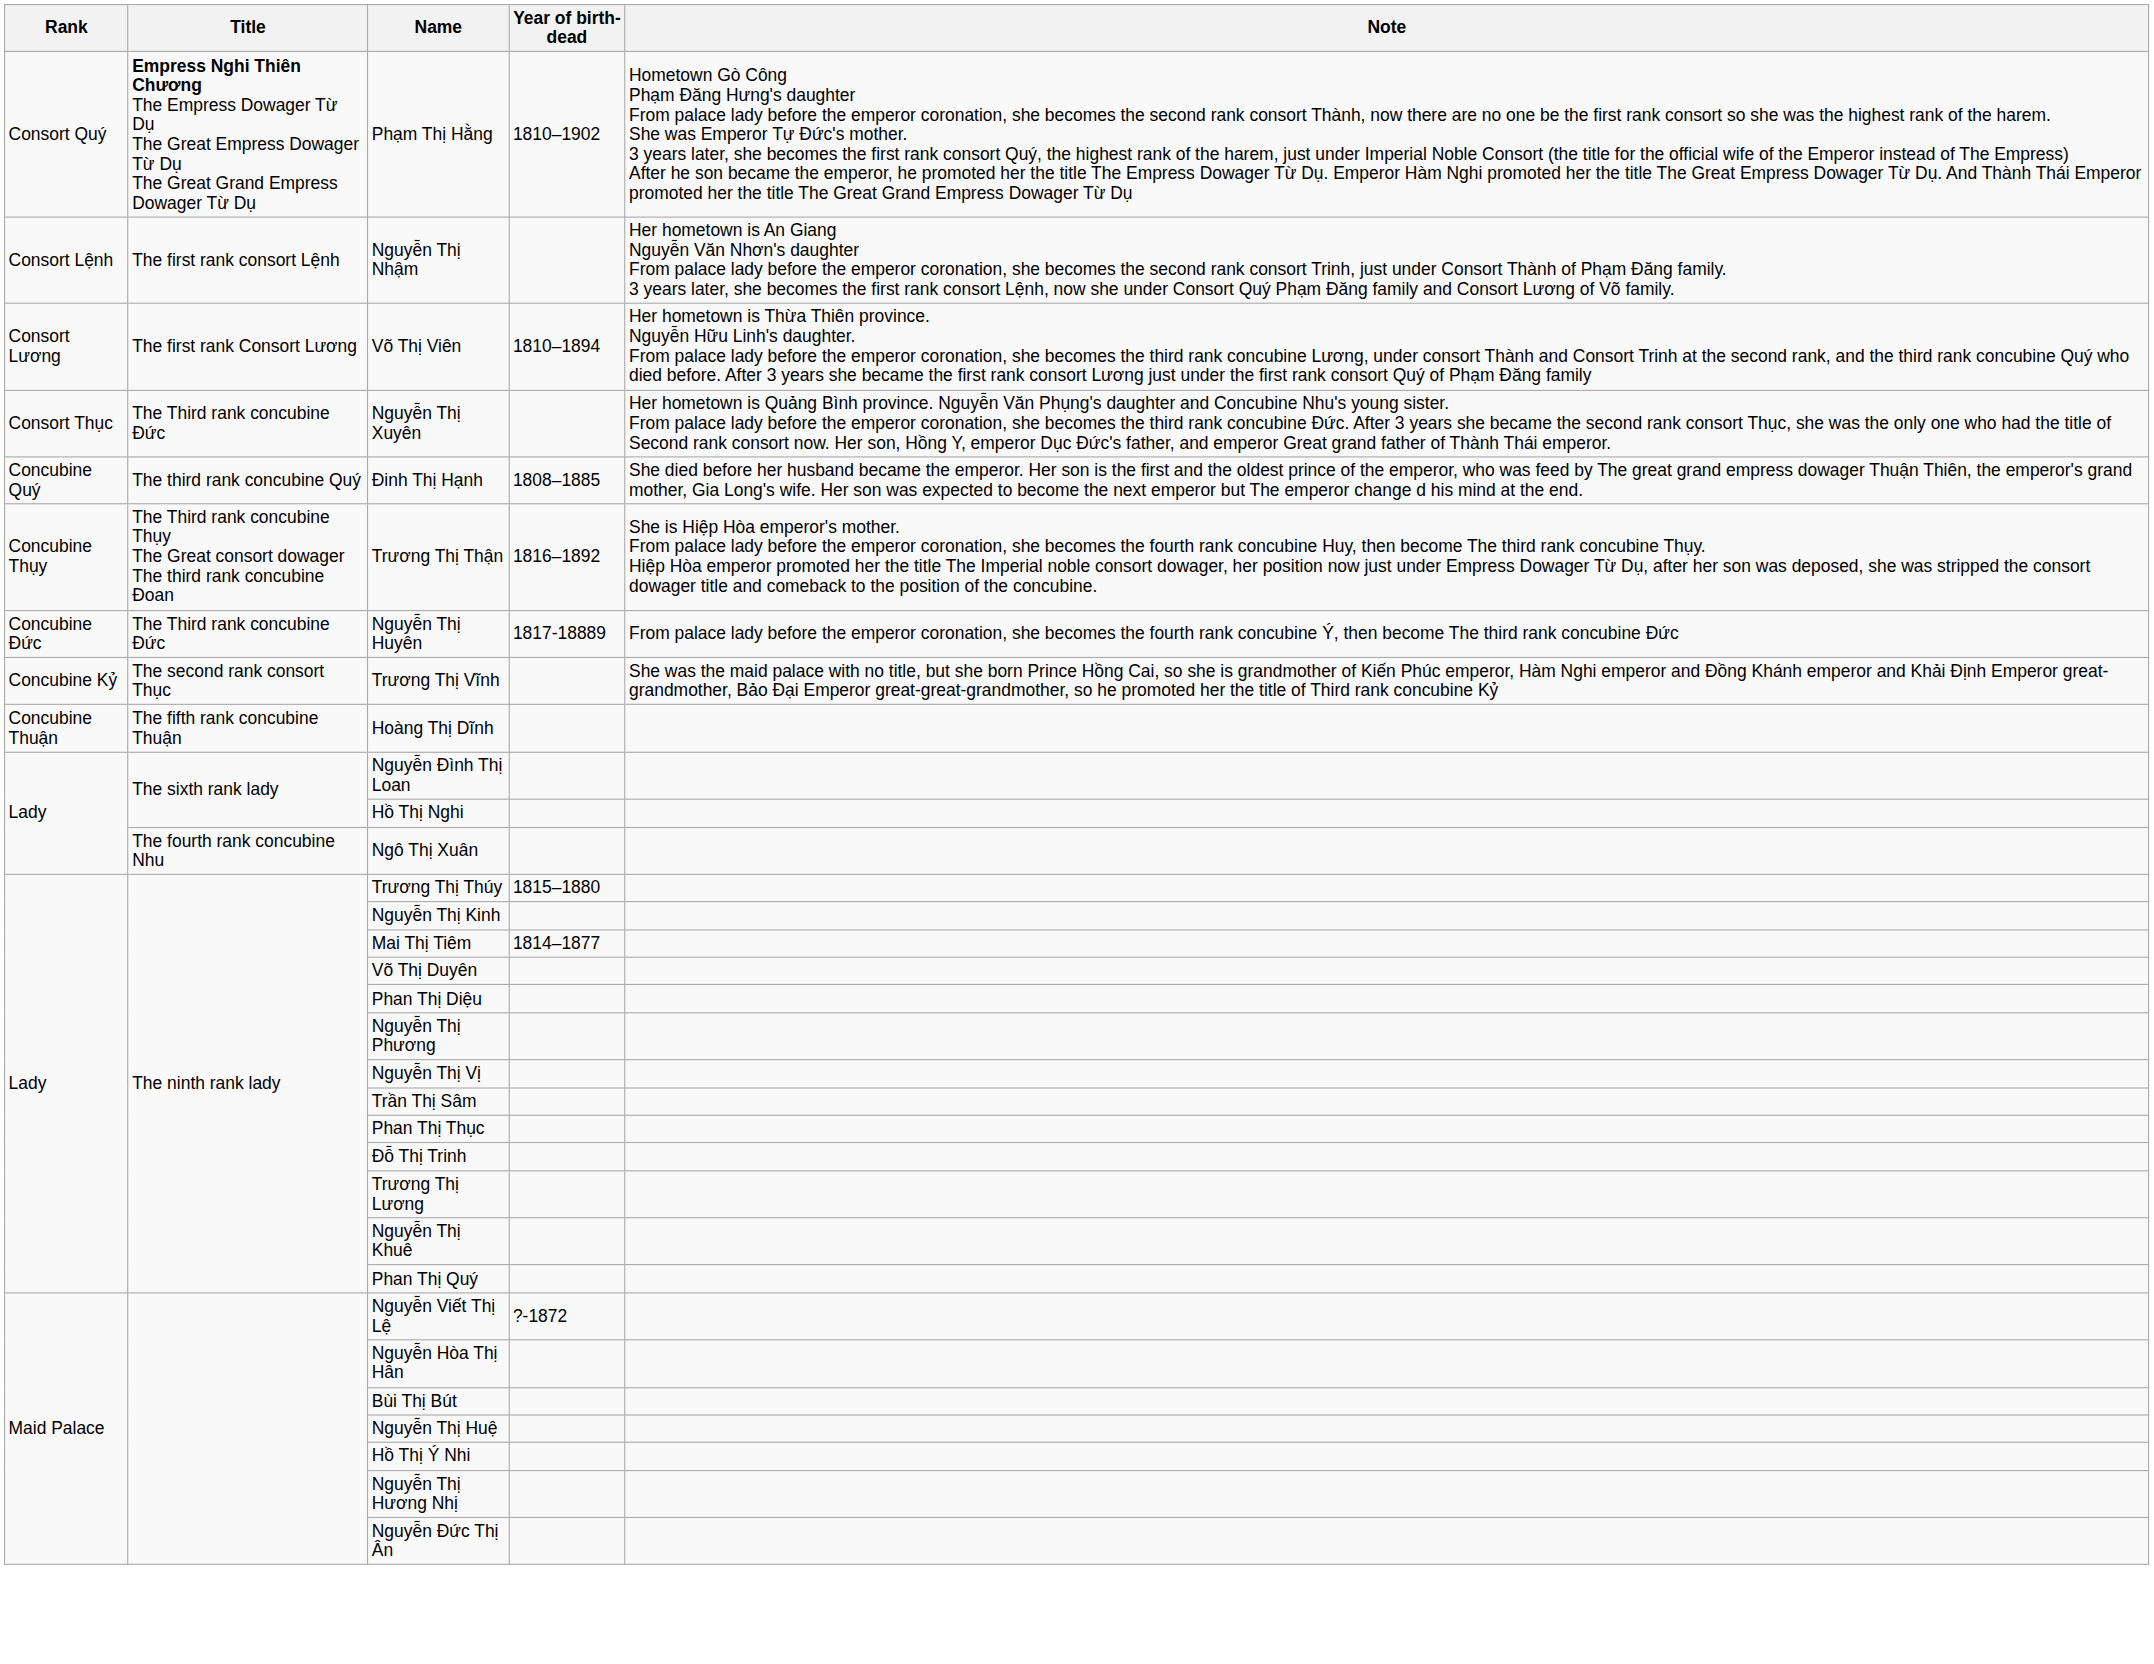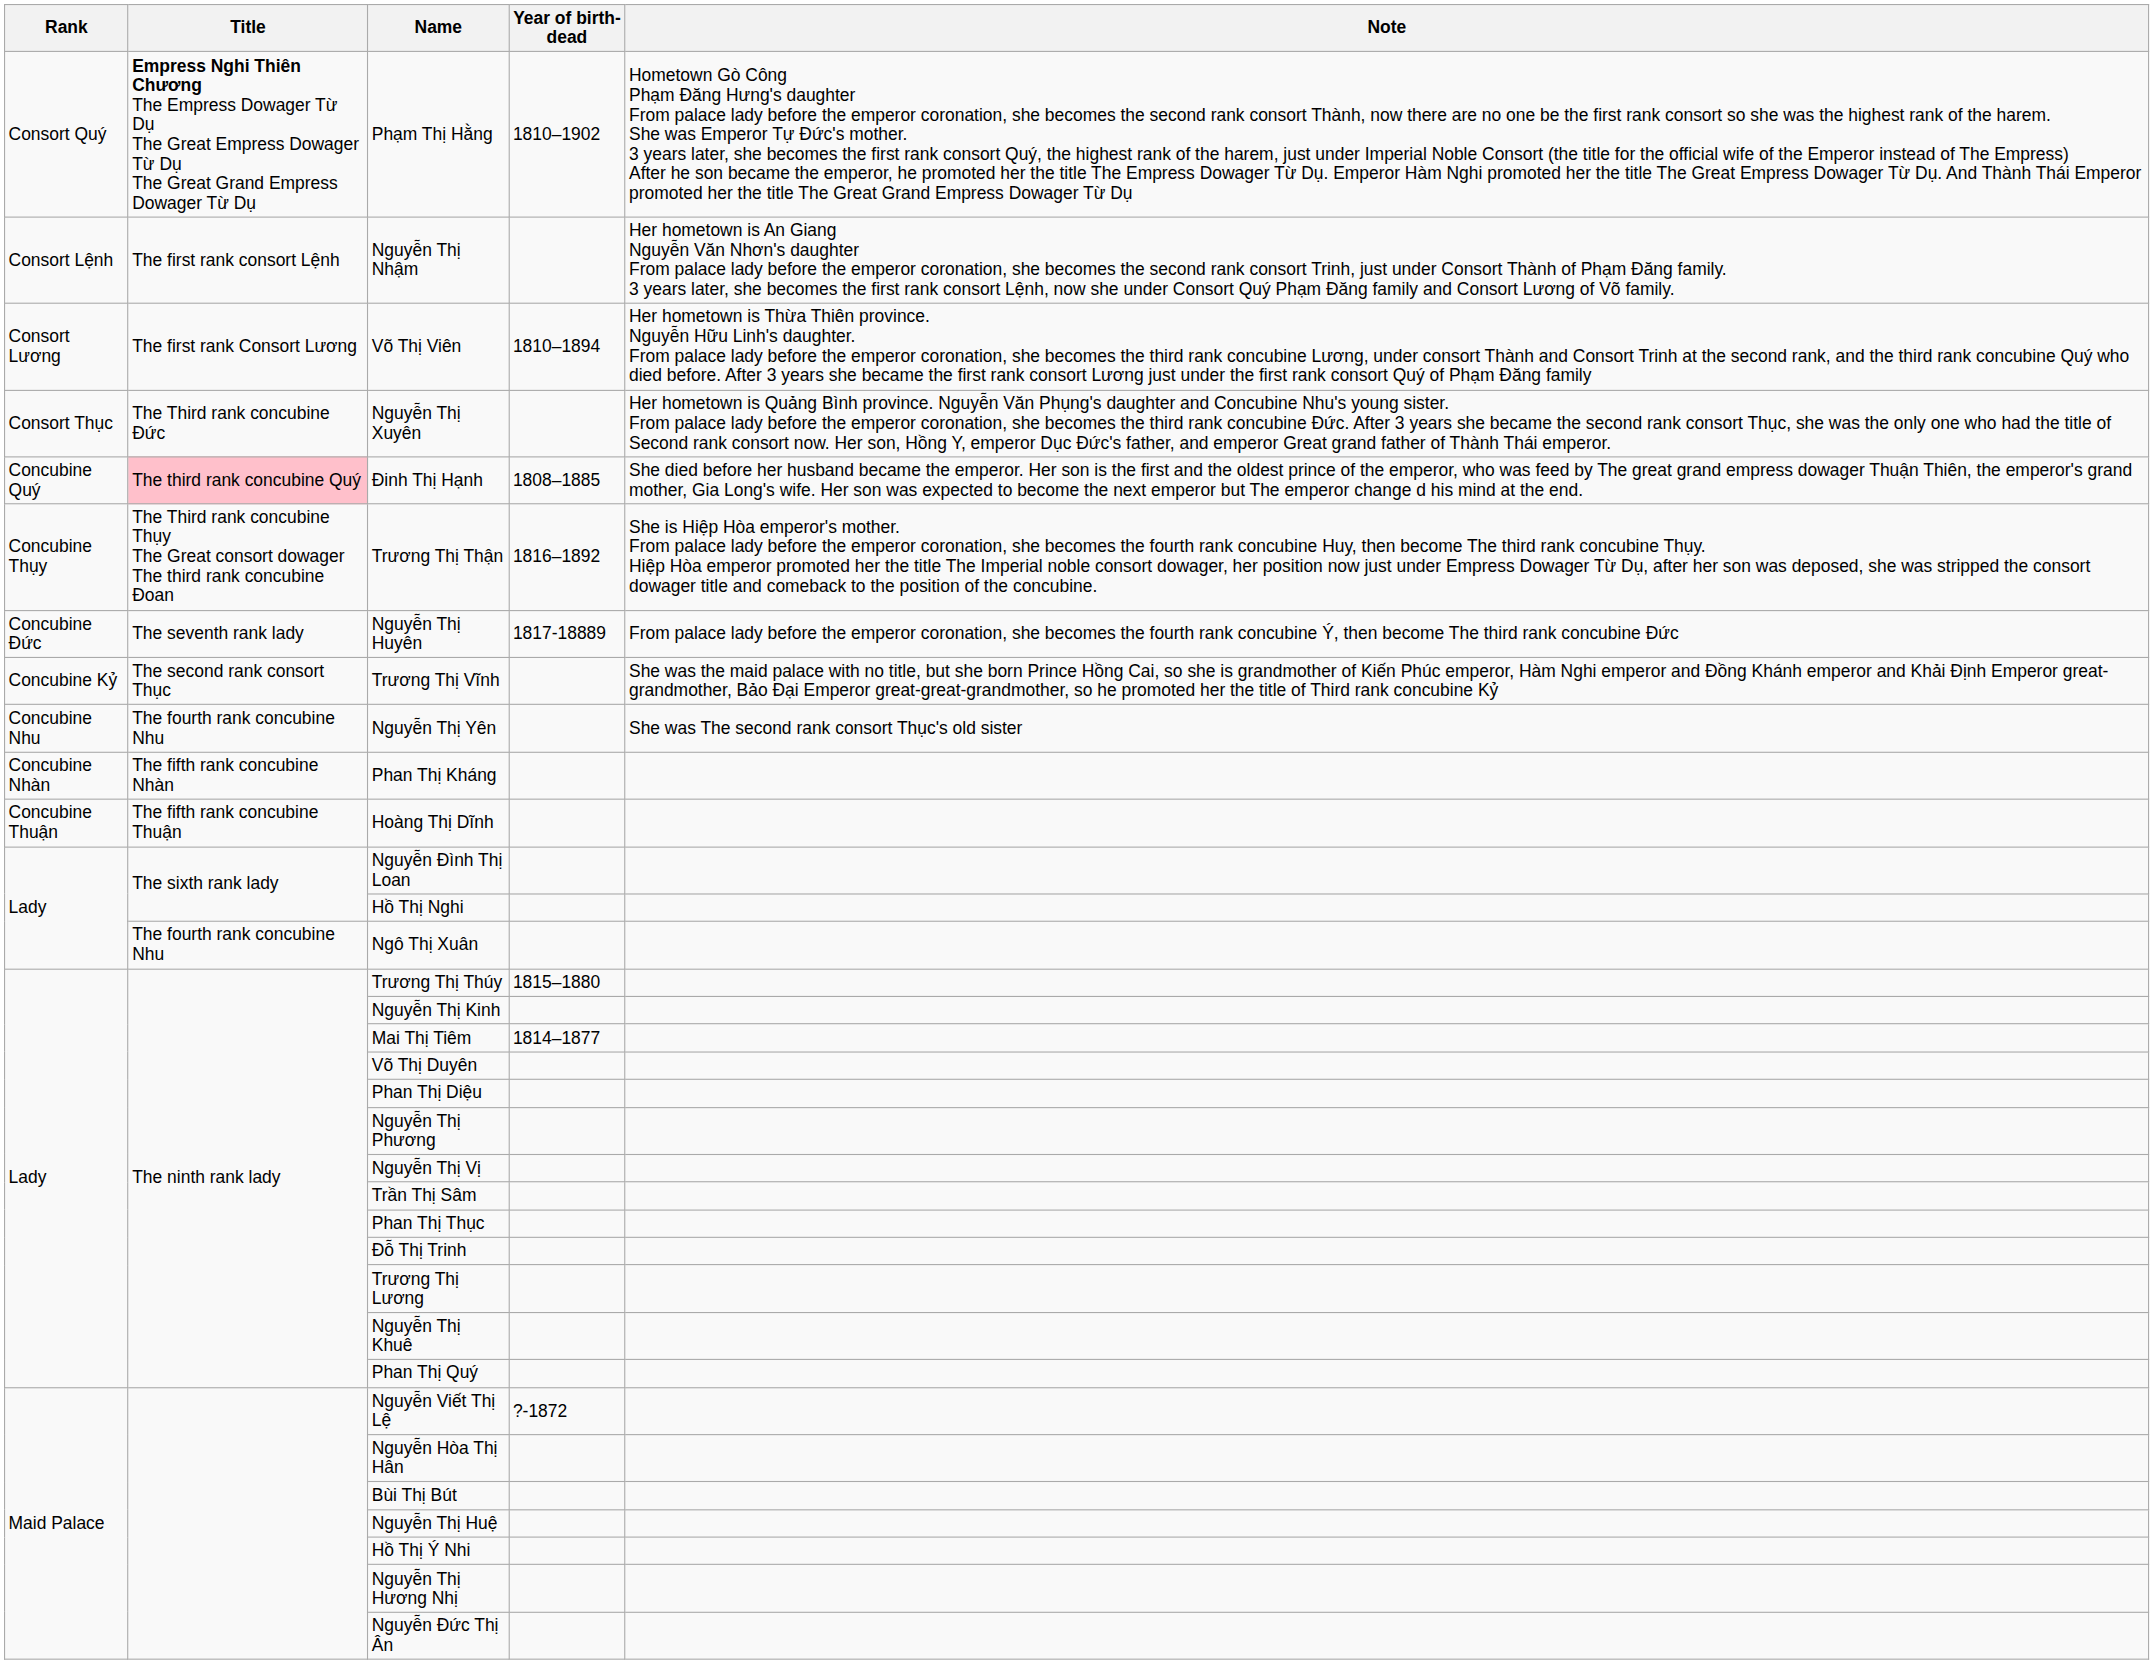Đinh Thị Hạnh | Title: no background -> pink background
Nguyễn Thị Huyên | Title: The Third rank concubine Đức -> The seventh rank lady
+ row: Concubine Nhu | The fourth rank concubine Nhu | Nguyễn Thị Yên | She was The second rank consort Thục's old sister
+ row: Concubine Nhàn | The fifth rank concubine Nhàn | Phan Thị Kháng
